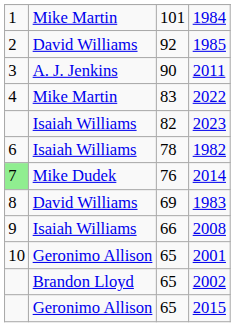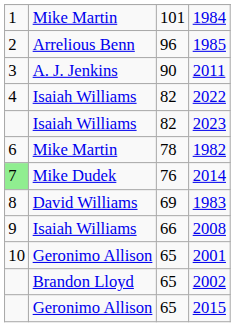1985 | column 2: David Williams -> Arrelious Benn
1985 | column 3: 92 -> 96
2022 | column 2: Mike Martin -> Isaiah Williams
2022 | column 3: 83 -> 82
1982 | column 2: Isaiah Williams -> Mike Martin
